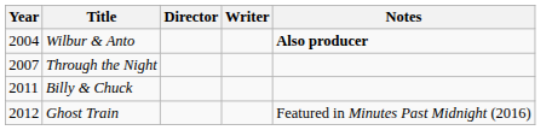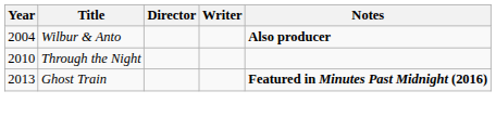Through the Night | Year: 2007 -> 2010
- row: 2011 | Billy & Chuck
Ghost Train | Year: 2012 -> 2013
Ghost Train | Notes: normal -> bold
